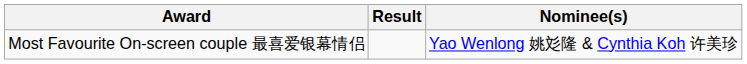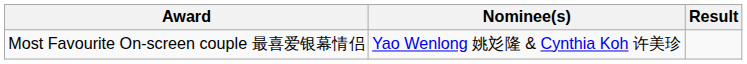columns swapped: Nominee(s) <-> Result
